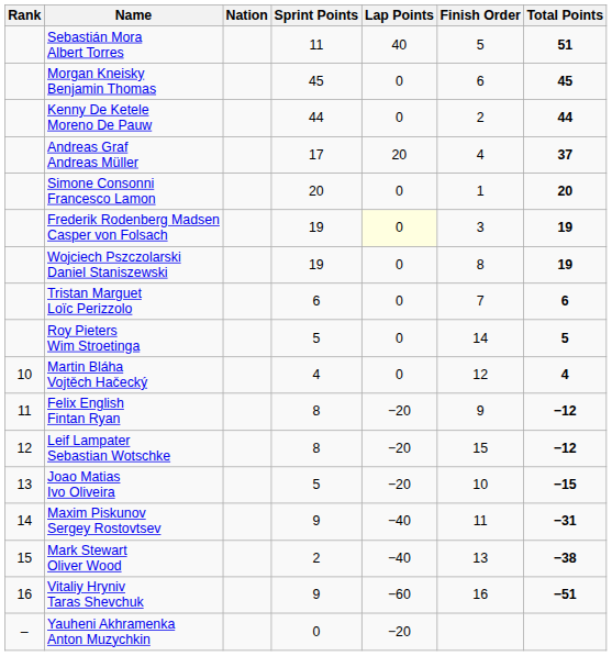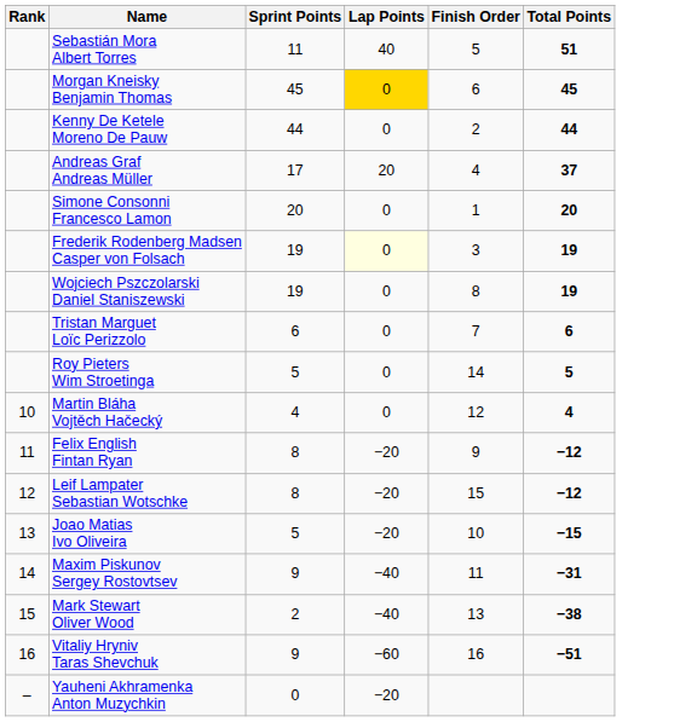- column: Nation
Morgan Kneisky Benjamin Thomas | Lap Points: no background -> gold background
